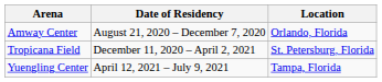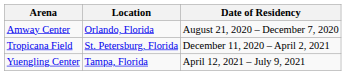columns swapped: Location <-> Date of Residency
